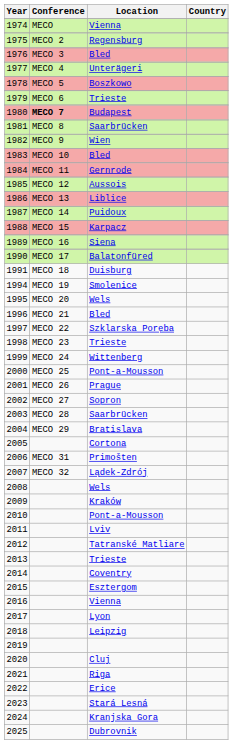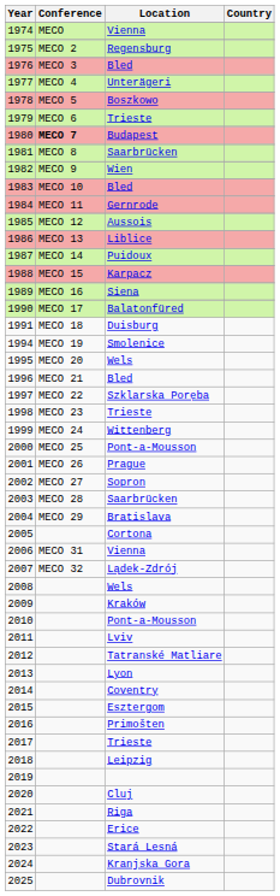2006 | Location: Primošten -> Vienna
2013 | Location: Trieste -> Lyon
2016 | Location: Vienna -> Primošten
2017 | Location: Lyon -> Trieste
